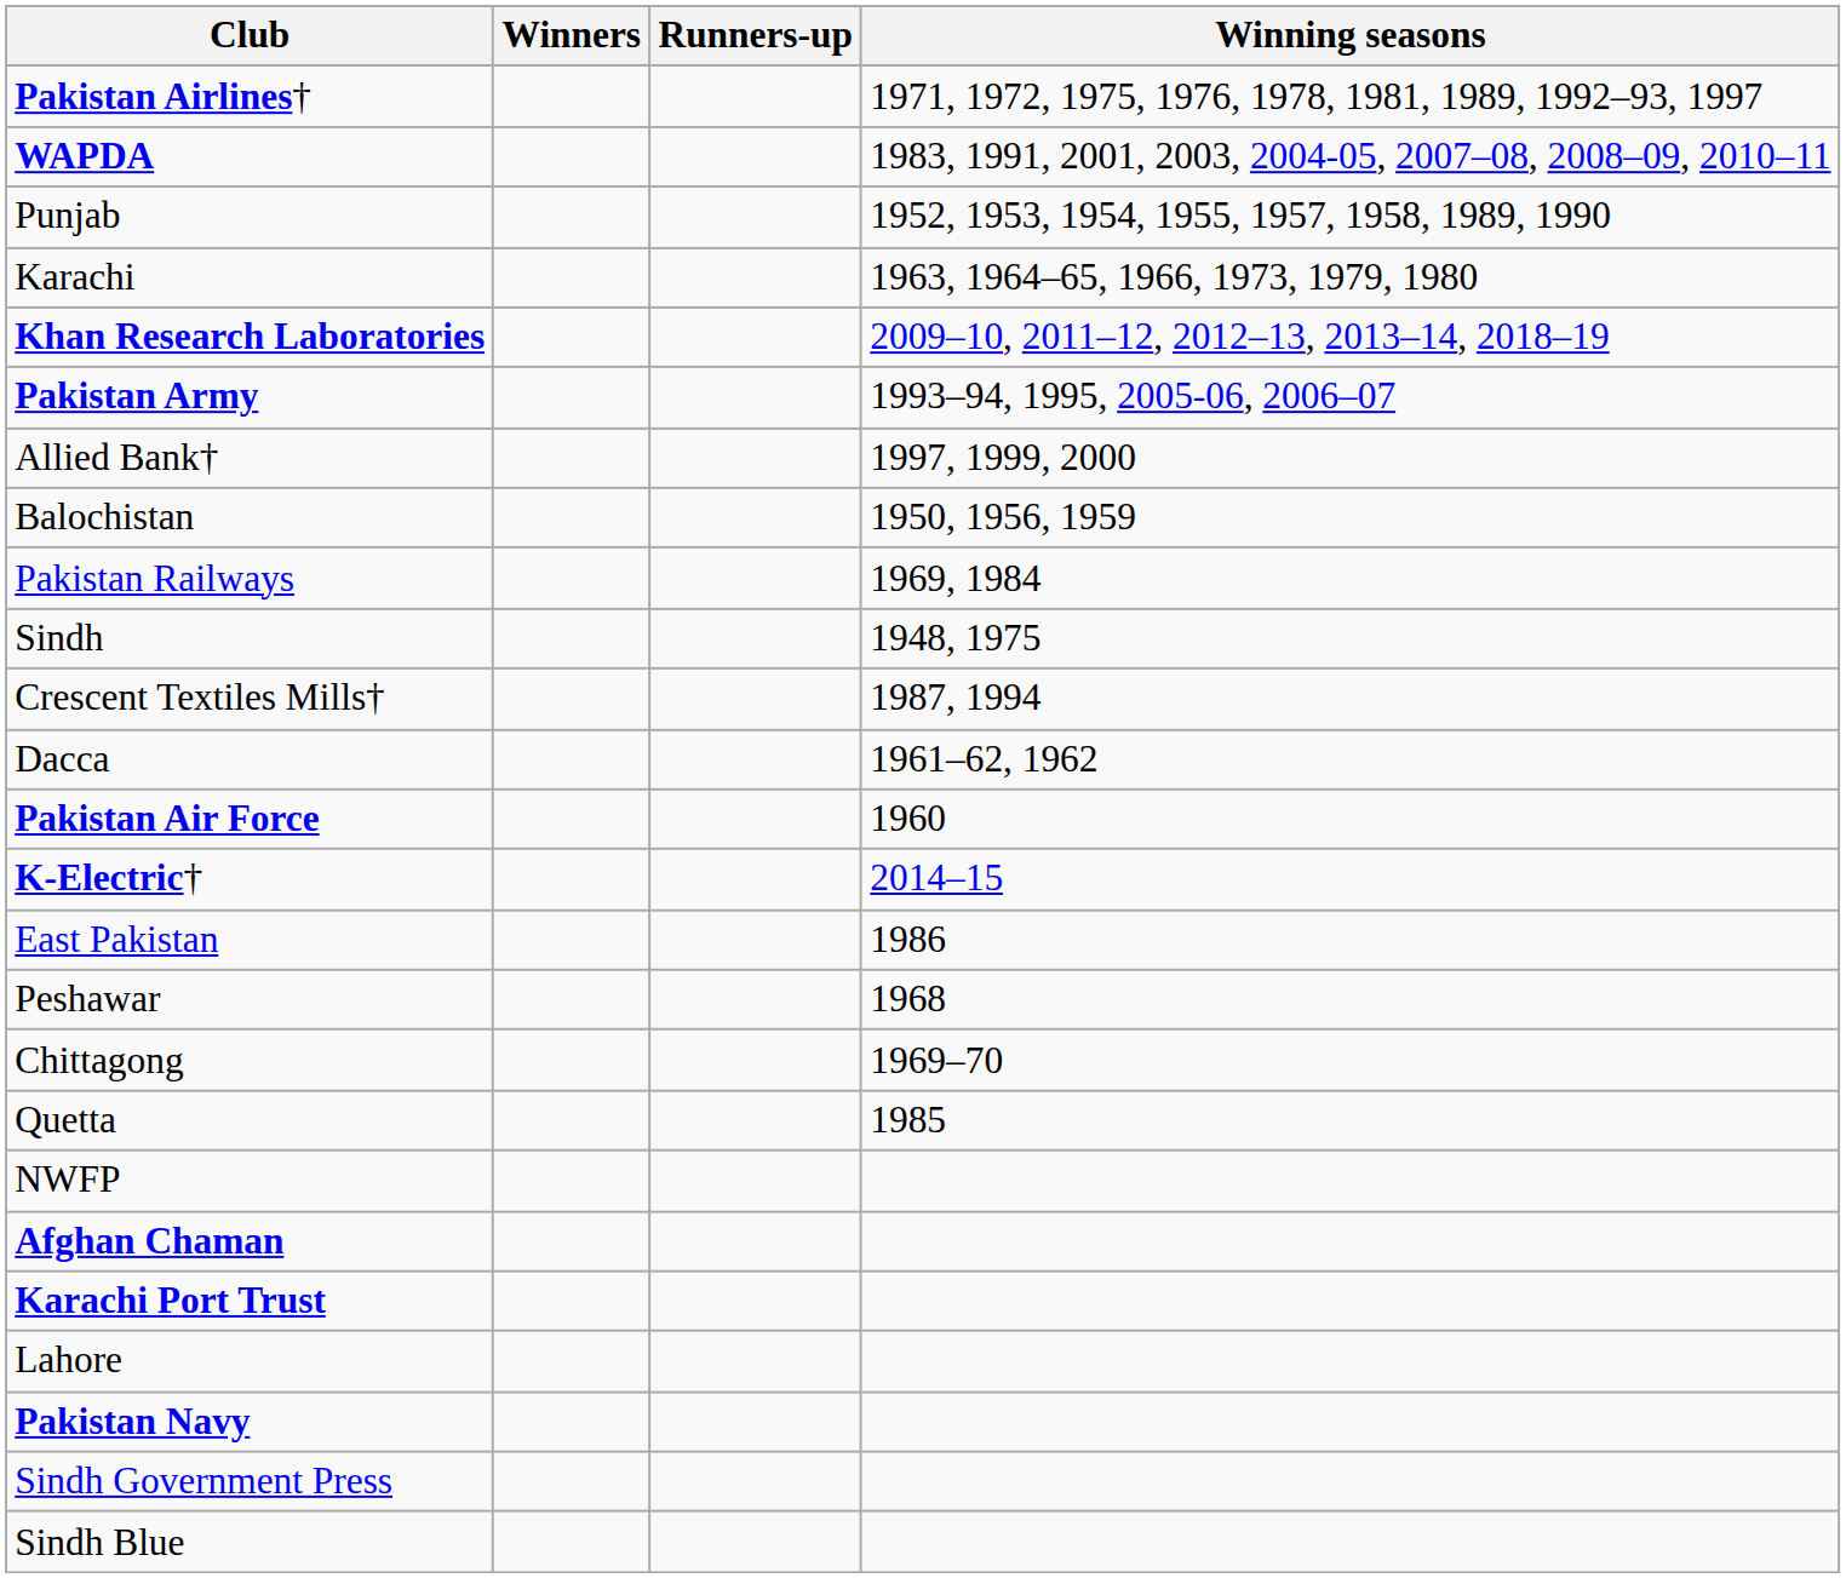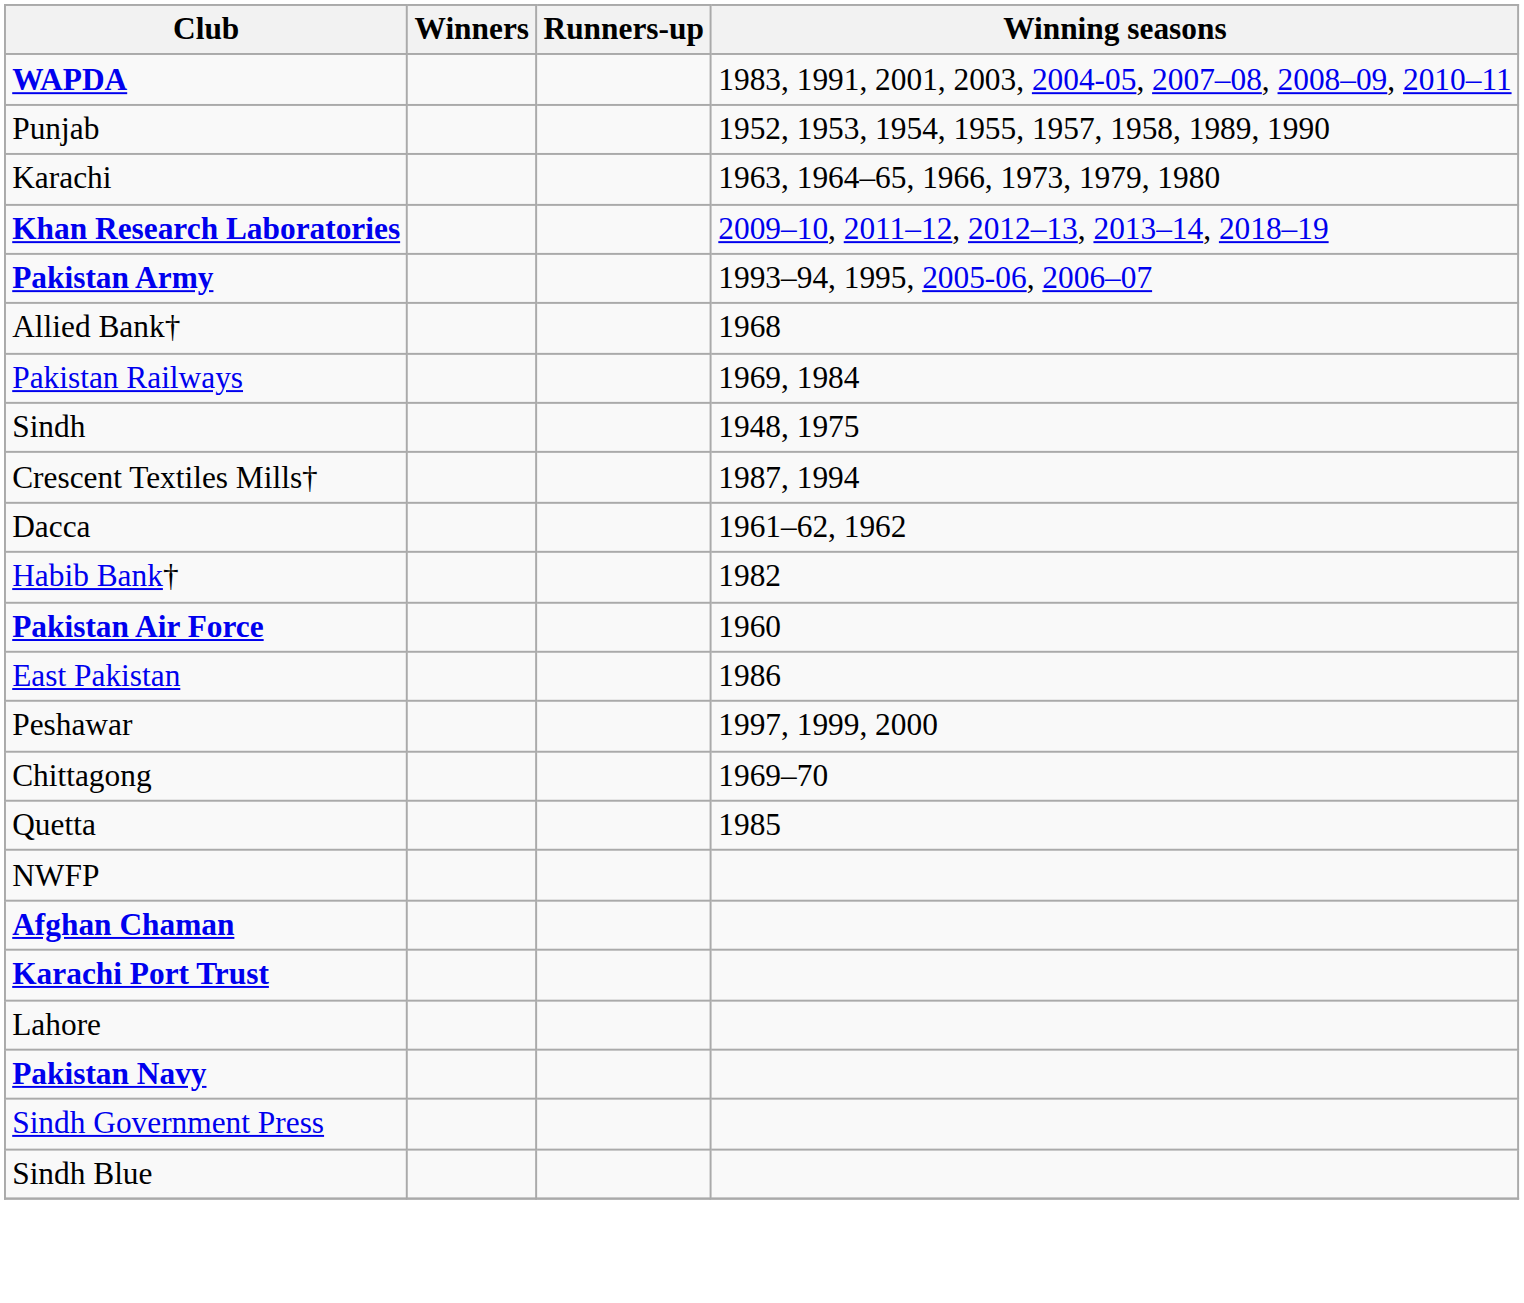- row: Pakistan Airlines† | 1971, 1972, 1975, 1976, 1978, 1981, 1989, 1992–93, 1997
Allied Bank† | Winning seasons: 1997, 1999, 2000 -> 1968
- row: Balochistan | 1950, 1956, 1959
+ row: Habib Bank† | 1982
- row: K-Electric† | 2014–15
Peshawar | Winning seasons: 1968 -> 1997, 1999, 2000
